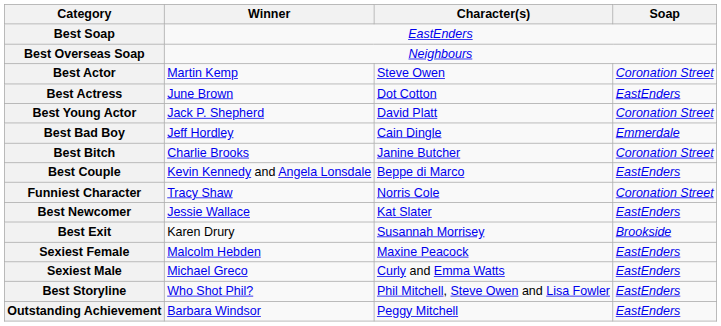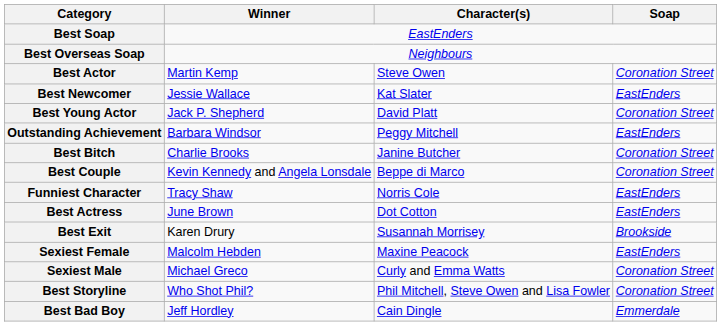rows swapped: Best Actress <-> Best Newcomer
rows swapped: Best Bad Boy <-> Outstanding Achievement
Best Couple | Soap: EastEnders -> Coronation Street
Funniest Character | Soap: Coronation Street -> EastEnders
Sexiest Male | Soap: EastEnders -> Coronation Street
Best Storyline | Soap: EastEnders -> Coronation Street
